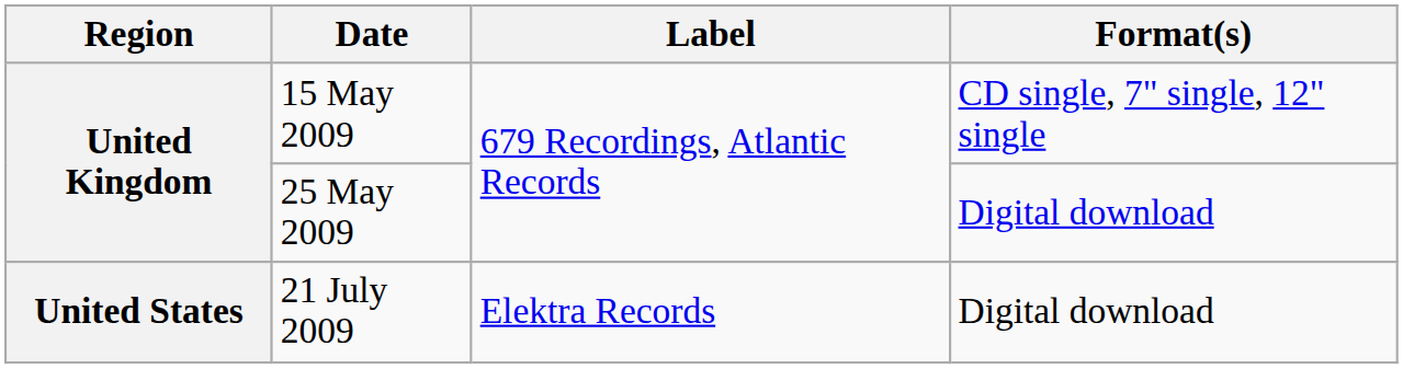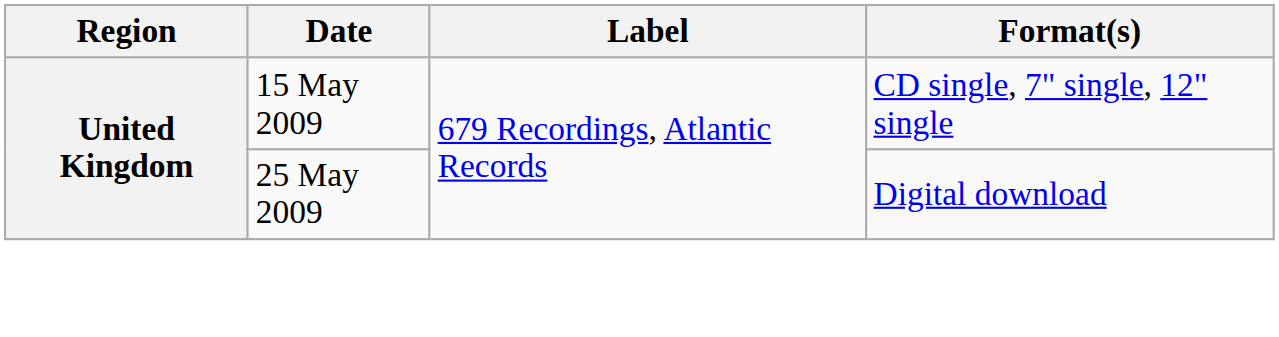- row: United States | 21 July 2009 | Elektra Records | Digital download
